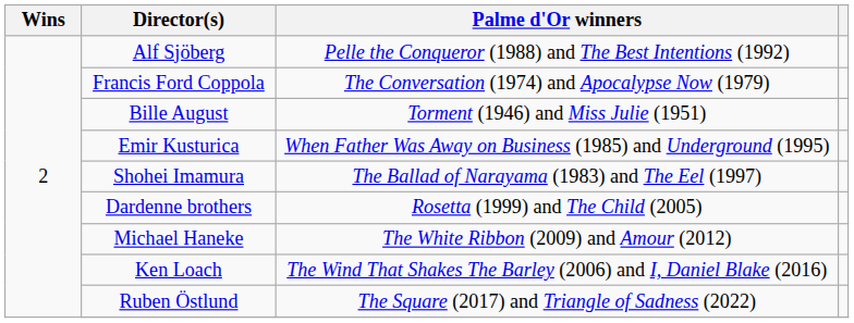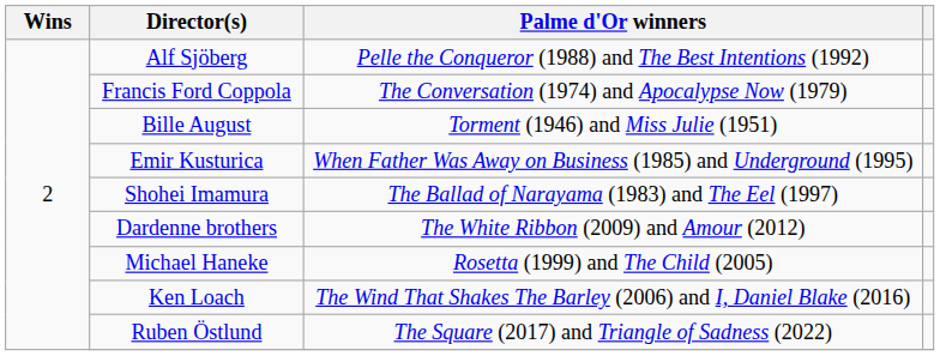Dardenne brothers | Palme d'Or winners: Rosetta (1999) and The Child (2005) -> The White Ribbon (2009) and Amour (2012)
Michael Haneke | Palme d'Or winners: The White Ribbon (2009) and Amour (2012) -> Rosetta (1999) and The Child (2005)
